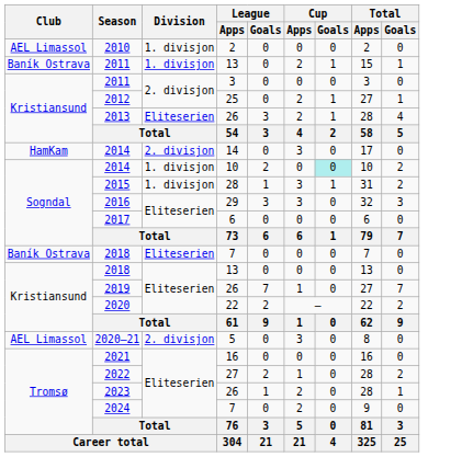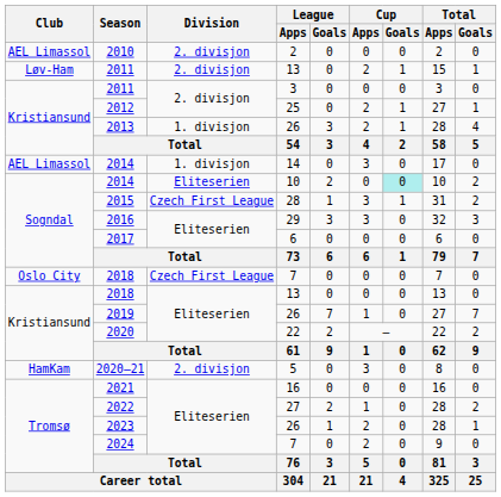2010 | Division: 1. divisjon -> 2. divisjon
2011 / 13 | Club: Baník Ostrava -> Løv-Ham
2011 / 13 | Division: 1. divisjon -> 2. divisjon
2013 | Division: Eliteserien -> 1. divisjon
2014 / 14 | Club: HamKam -> AEL Limassol
2014 / 14 | Division: 2. divisjon -> 1. divisjon
2014 / 10 | Division: 1. divisjon -> Eliteserien
2015 | Division: 1. divisjon -> Czech First League
2018 / 7 | Club: Baník Ostrava -> Oslo City
2018 / 7 | Division: Eliteserien -> Czech First League
2020–21 | Club: AEL Limassol -> HamKam
